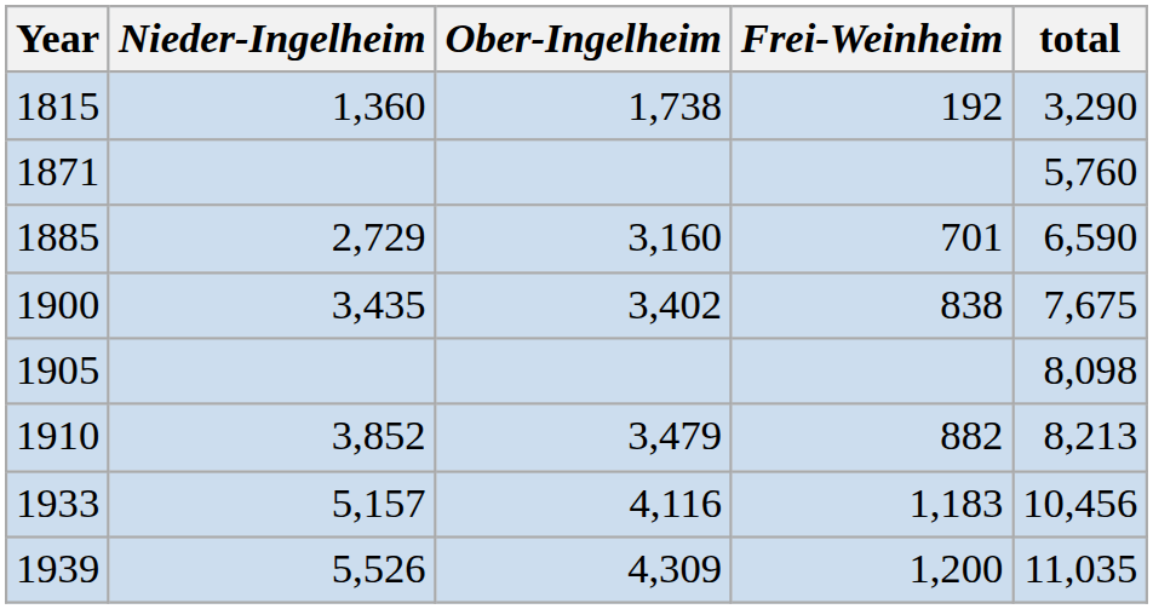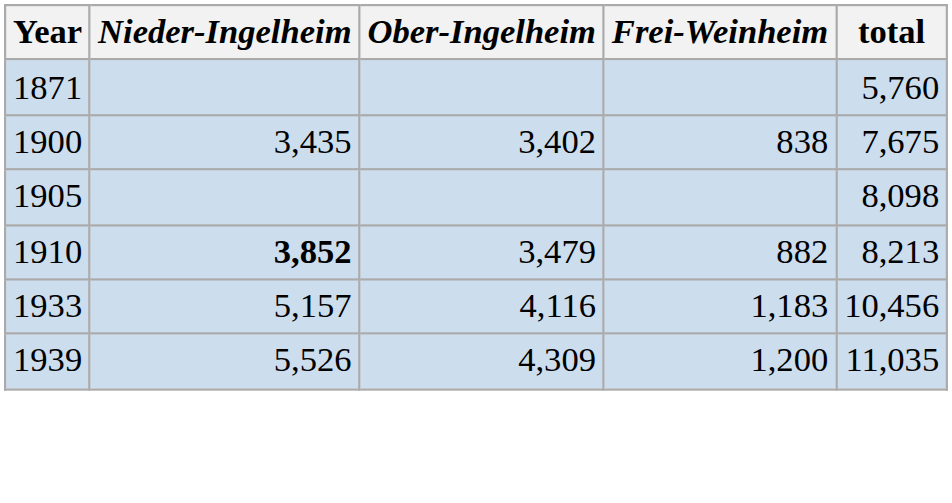- row: 1815 | 1,360 | 1,738 | 192 | 3,290
- row: 1885 | 2,729 | 3,160 | 701 | 6,590
1910 | Nieder-Ingelheim: normal -> bold
